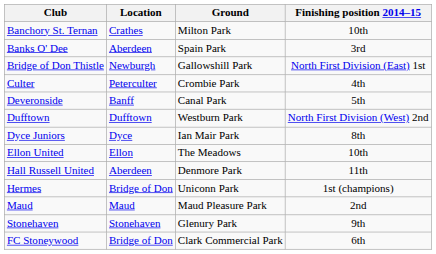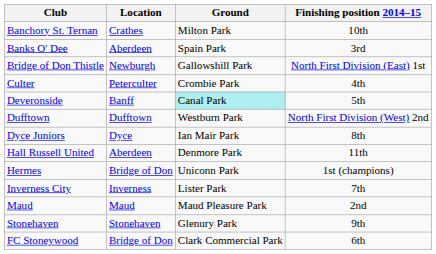Deveronside | Ground: no background -> paleturquoise background
- row: Ellon United | Ellon | The Meadows | 10th
+ row: Inverness City | Inverness | Lister Park | 7th
